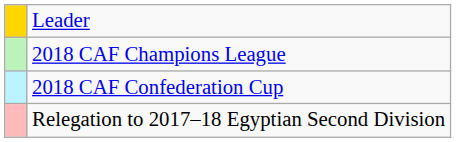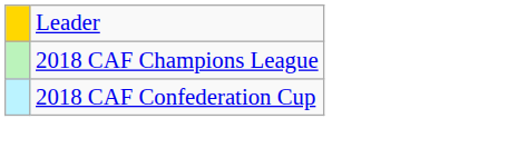- row: Relegation to 2017–18 Egyptian Second Division
